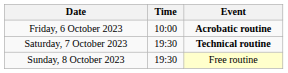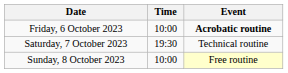Saturday, 7 October 2023 | Event: bold -> normal
Sunday, 8 October 2023 | Time: 19:30 -> 10:00
